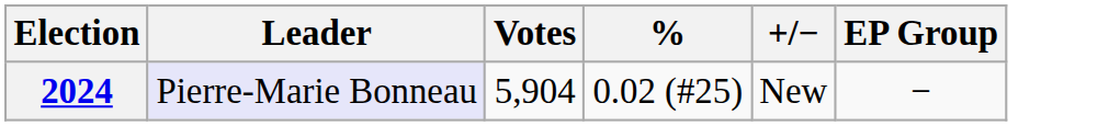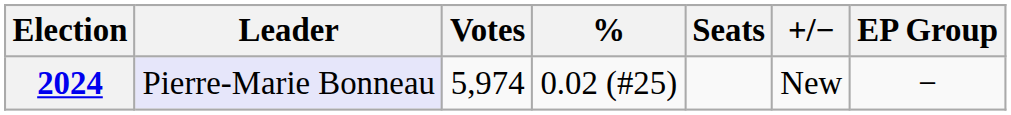+ column: Seats
2024 | Votes: 5,904 -> 5,974
